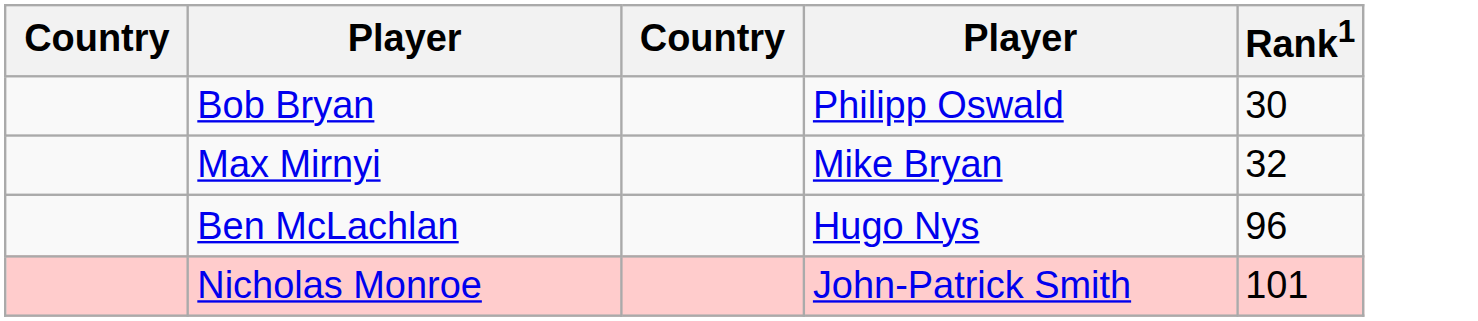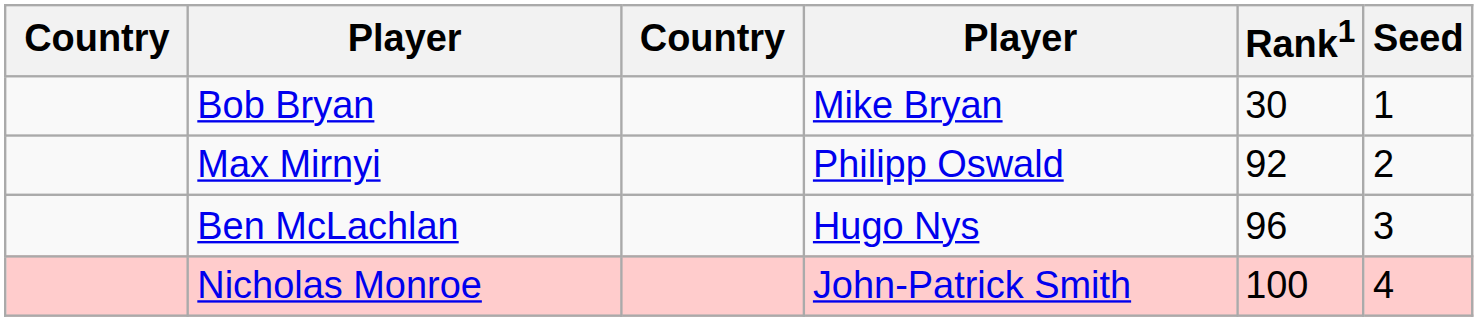+ column: Seed | 1 | 2 | 3 | 4
Bob Bryan | column 4: Philipp Oswald -> Mike Bryan
Max Mirnyi | column 4: Mike Bryan -> Philipp Oswald
Max Mirnyi | Rank1: 32 -> 92
Nicholas Monroe | Rank1: 101 -> 100
